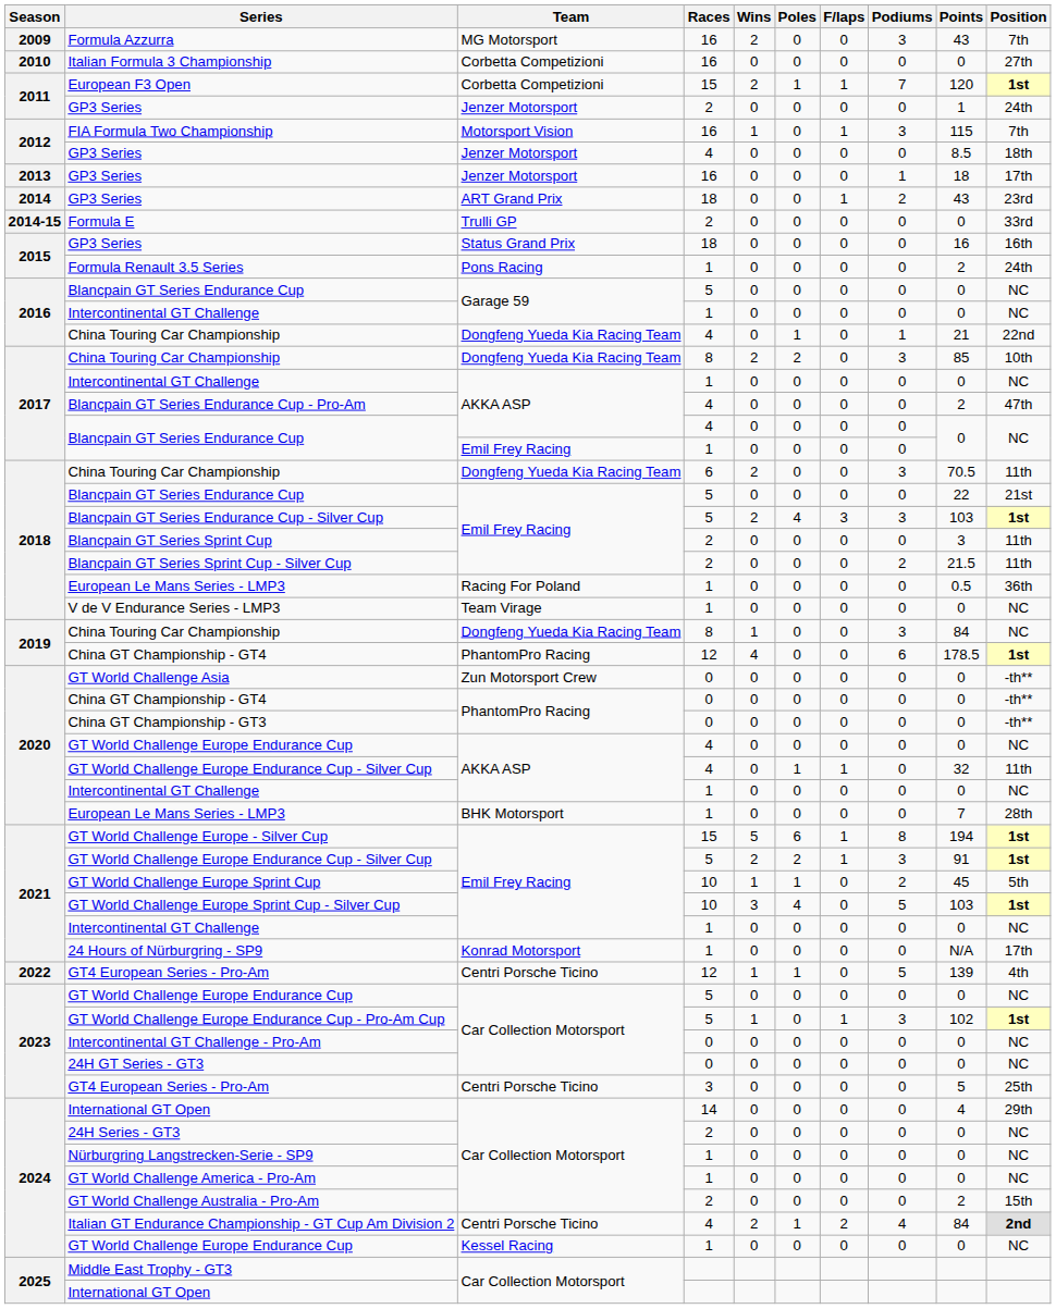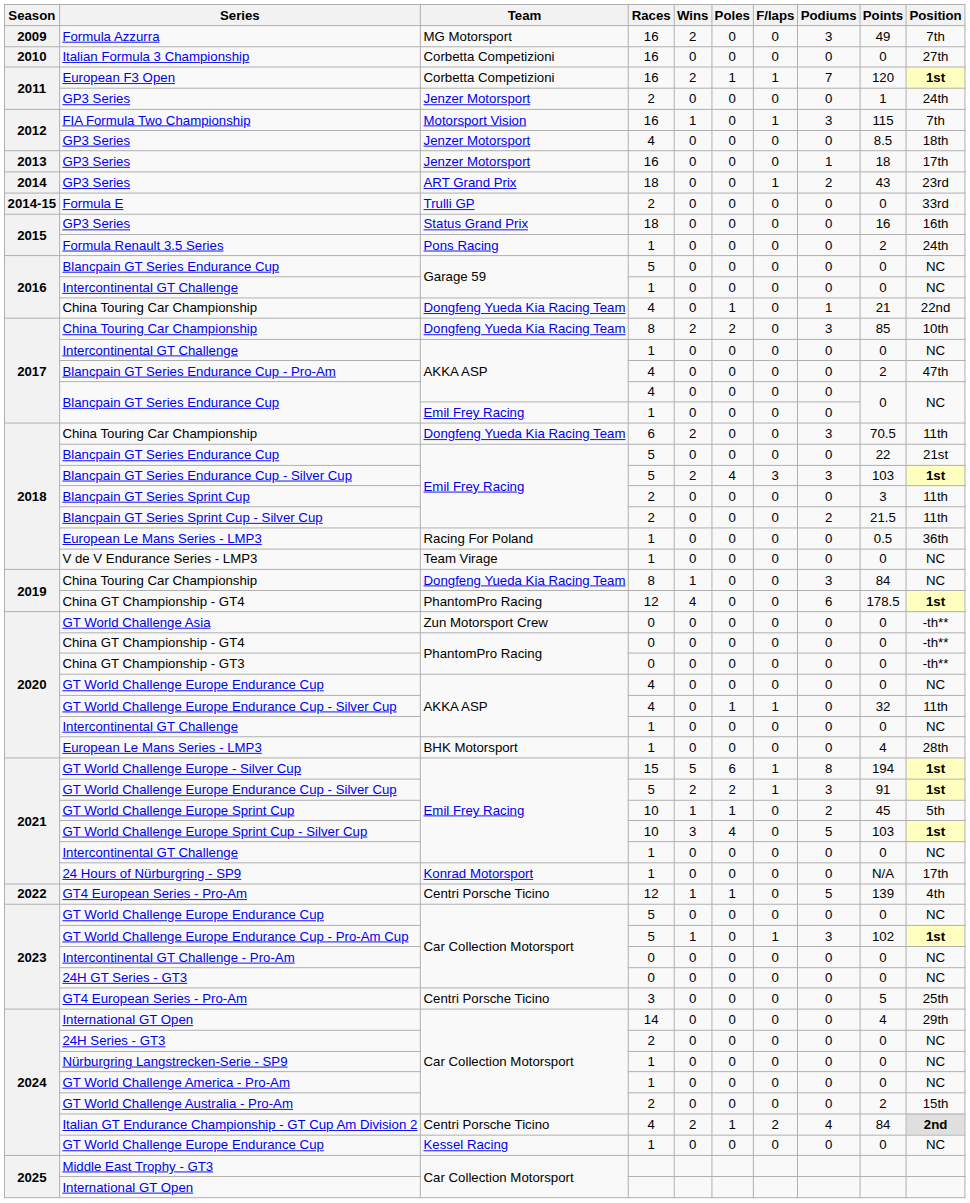Formula Azzurra | Points: 43 -> 49
European F3 Open | Races: 15 -> 16
2020 / European Le Mans Series - LMP3 | Points: 7 -> 4
